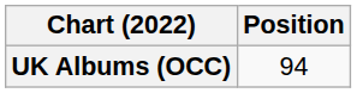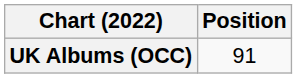UK Albums (OCC) | Position: 94 -> 91
